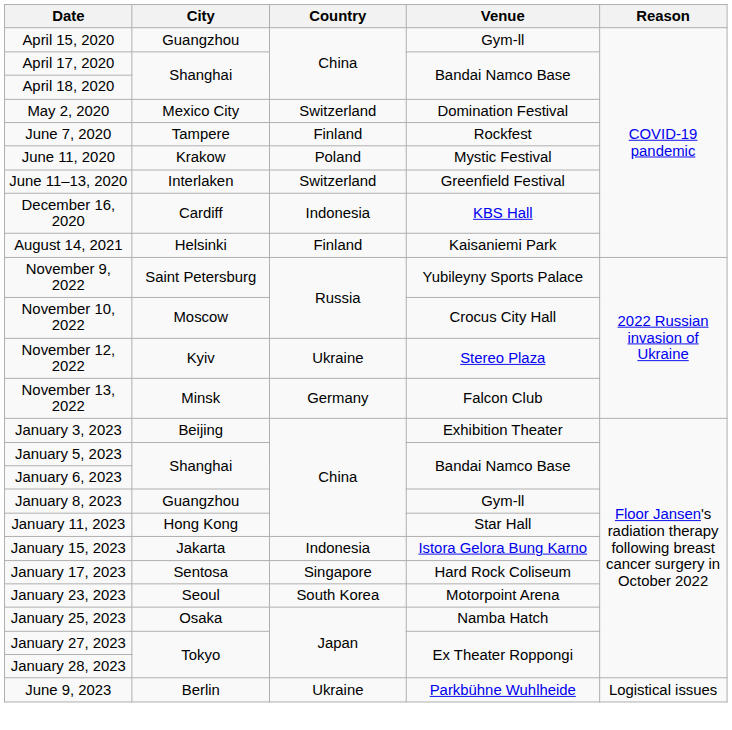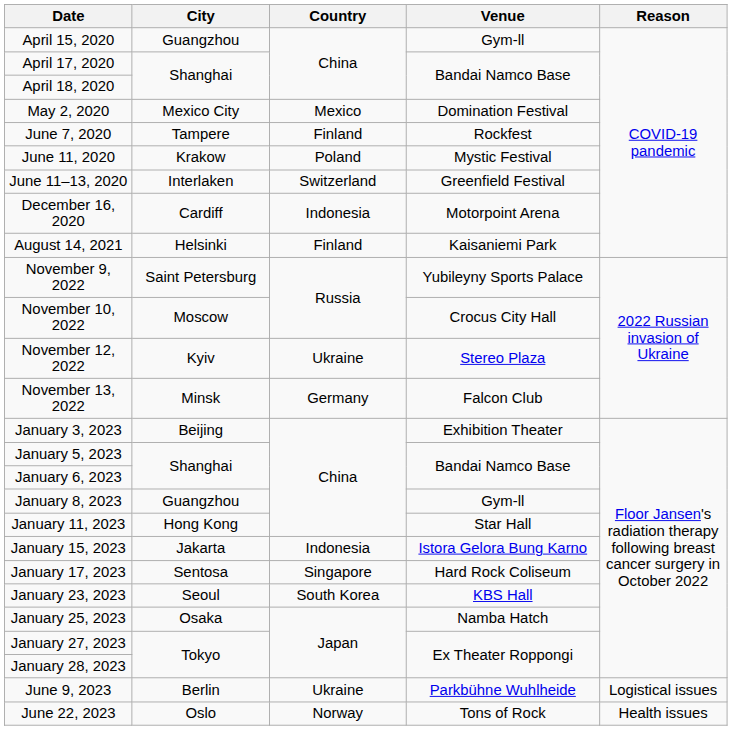May 2, 2020 | Country: Switzerland -> Mexico
December 16, 2020 | Venue: KBS Hall -> Motorpoint Arena
January 23, 2023 | Venue: Motorpoint Arena -> KBS Hall
+ row: June 22, 2023 | Oslo | Norway | Tons of Rock | Health issues
